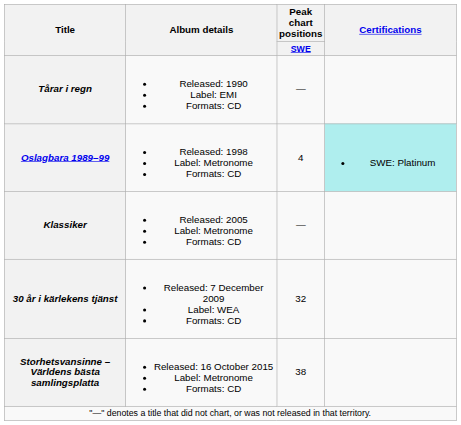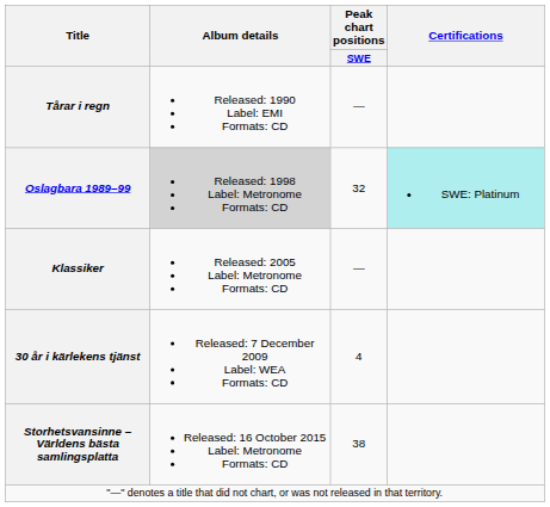Oslagbara 1989–99 | Album details: no background -> lightgrey background
Oslagbara 1989–99 | Peak chart positions / SWE: 4 -> 32
30 år i kärlekens tjänst | Peak chart positions / SWE: 32 -> 4
